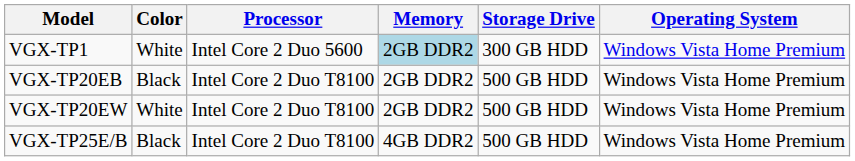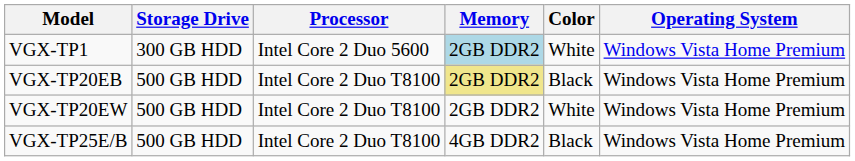columns swapped: Color <-> Storage Drive
VGX-TP20EB | Memory: no background -> khaki background
